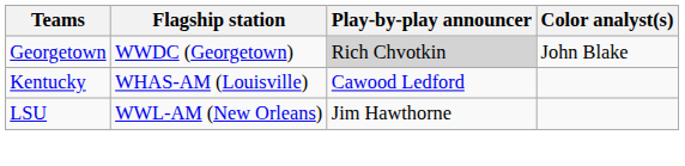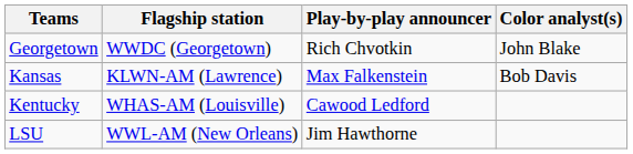Georgetown | Play-by-play announcer: lightgrey background -> no background
+ row: Kansas | KLWN-AM (Lawrence) | Max Falkenstein | Bob Davis
